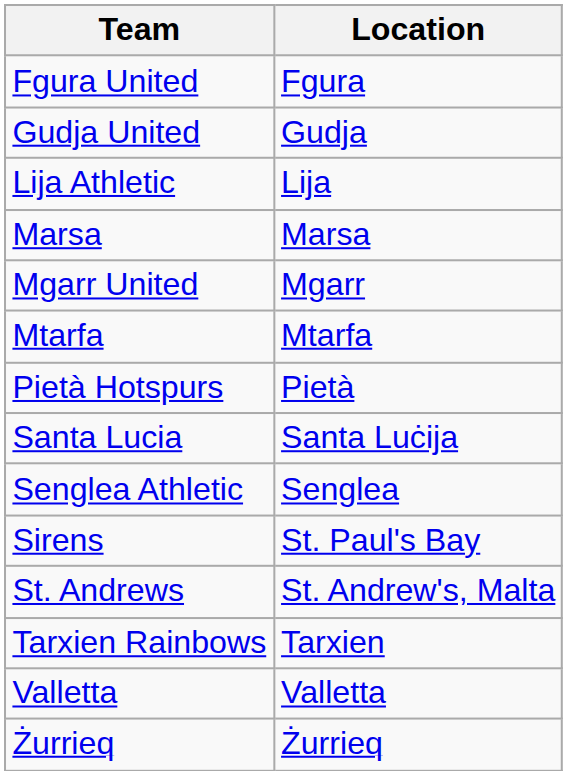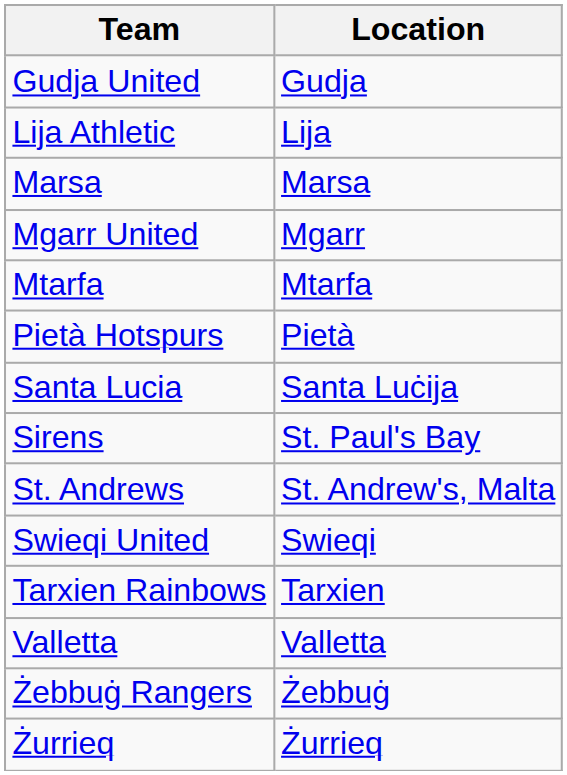- row: Fgura United | Fgura
- row: Senglea Athletic | Senglea
+ row: Swieqi United | Swieqi
+ row: Żebbuġ Rangers | Żebbuġ
